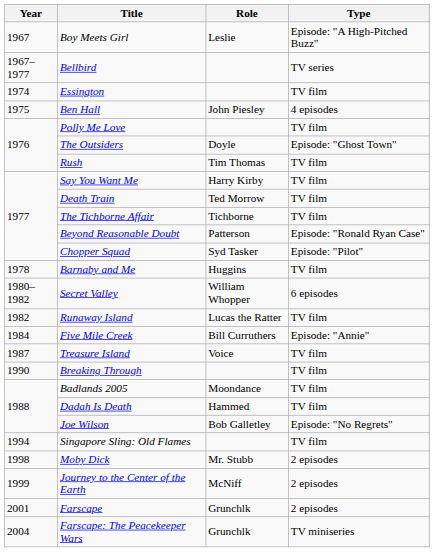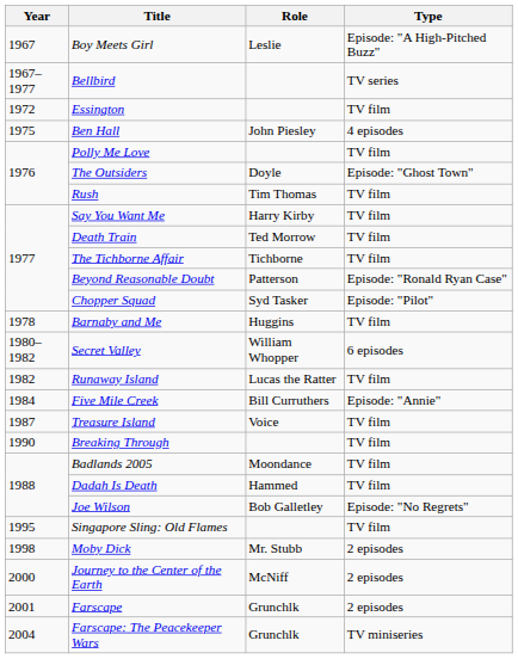Essington | Year: 1974 -> 1972
Singapore Sling: Old Flames | Year: 1994 -> 1995
Journey to the Center of the Earth | Year: 1999 -> 2000
